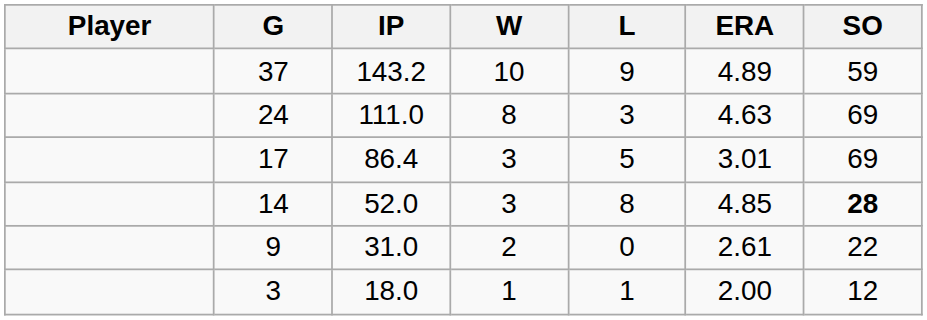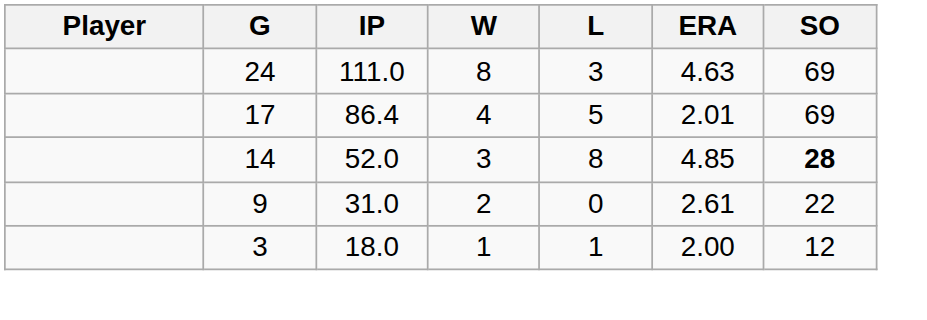- row: 37 | 143.2 | 10 | 9 | 4.89 | 59
17 | W: 3 -> 4
17 | ERA: 3.01 -> 2.01
